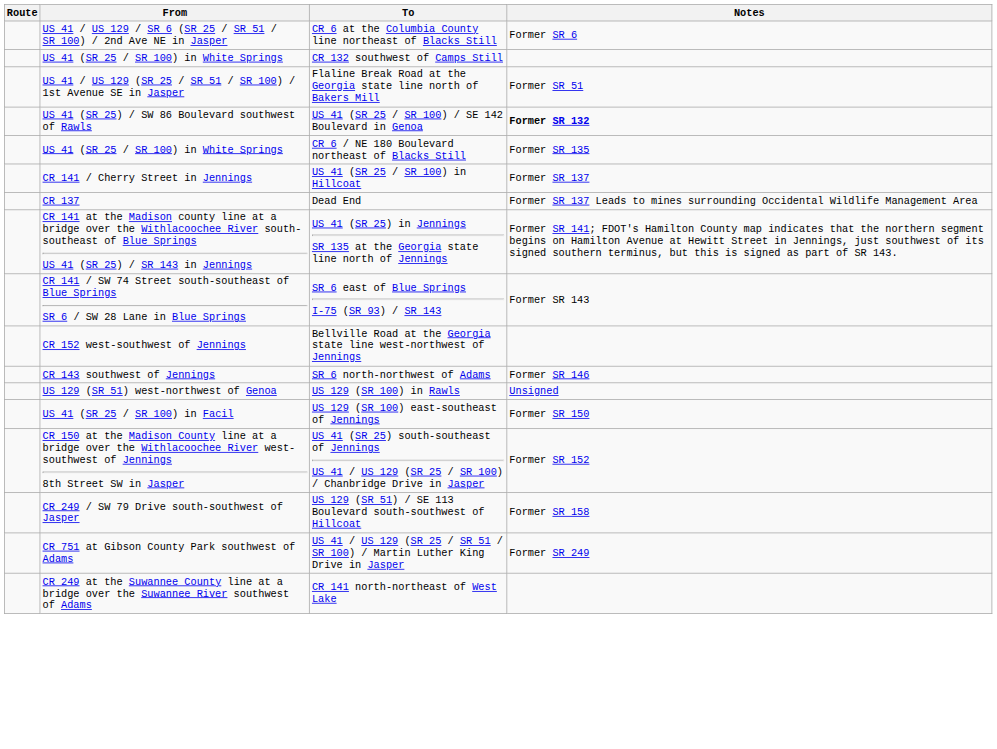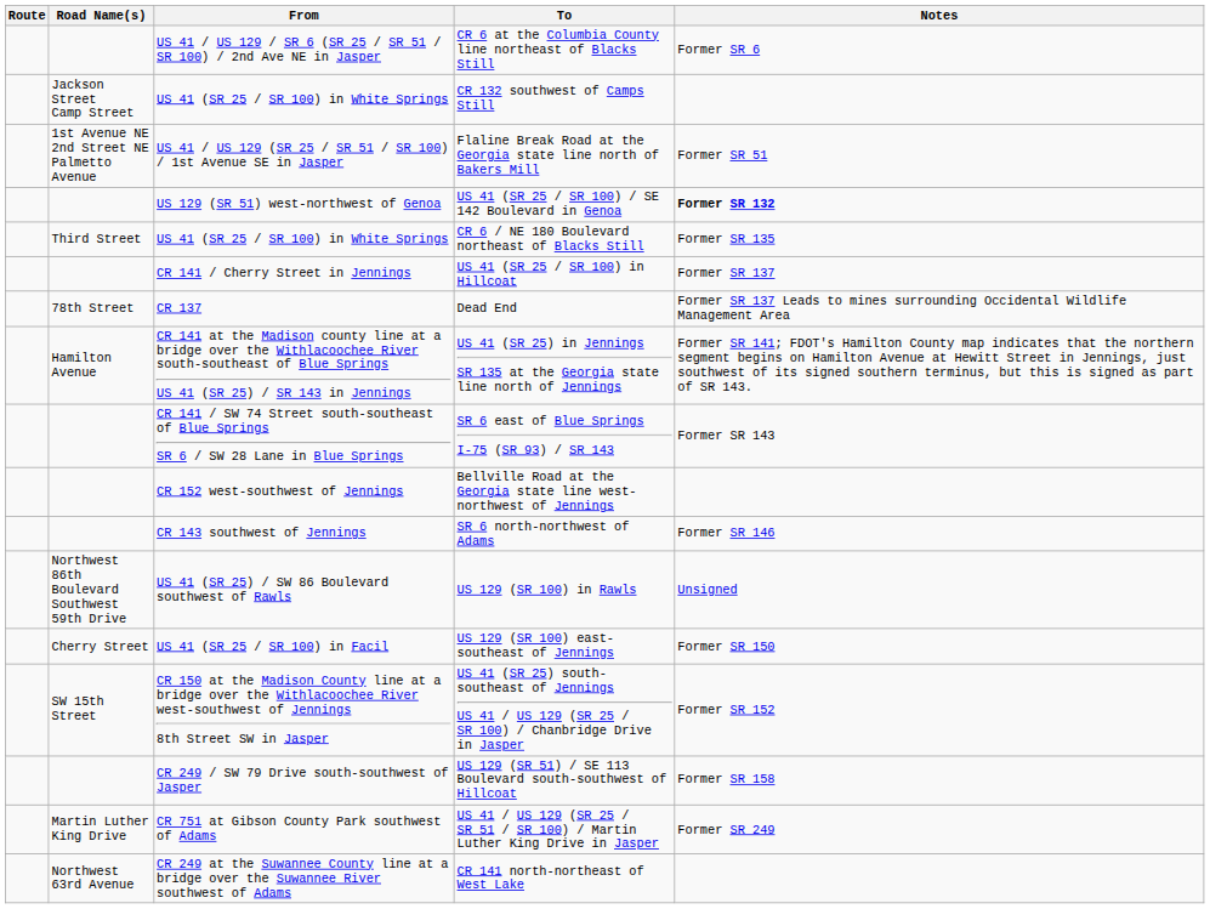+ column: Road Name(s) | Jackson Street Camp Street | 1st Avenue NE 2nd Street NE Palmetto Avenue | Third Street | 78th Street | Hamilton Avenue | Northwest 86th Boulevard Southwest 59th Drive | Cherry Street | SW 15th Street | Martin Luther King Drive | Northwest 63rd Avenue
US 41 (SR 25 / SR 100) / SE 142 Boulevard in Genoa | From: US 41 (SR 25) / SW 86 Boulevard southwest of Rawls -> US 129 (SR 51) west-northwest of Genoa
US 129 (SR 100) in Rawls | From: US 129 (SR 51) west-northwest of Genoa -> US 41 (SR 25) / SW 86 Boulevard southwest of Rawls
